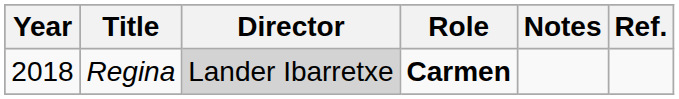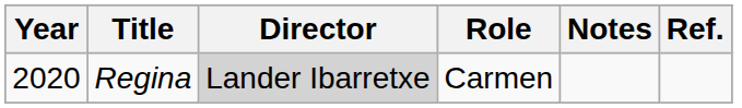Regina | Year: 2018 -> 2020
Regina | Role: bold -> normal
